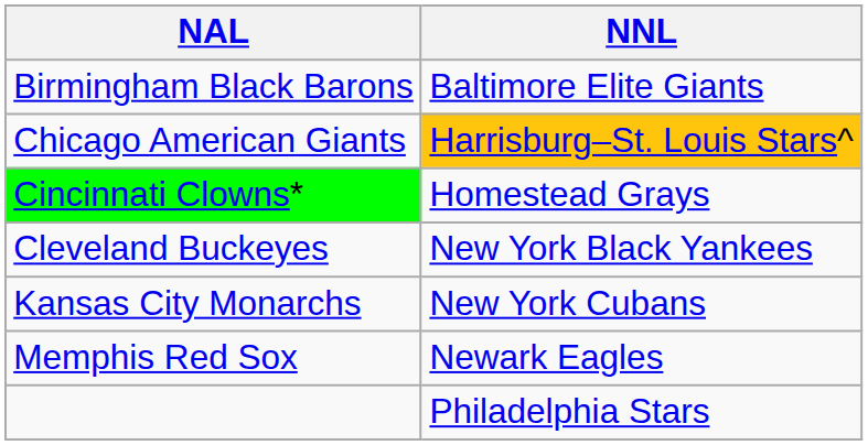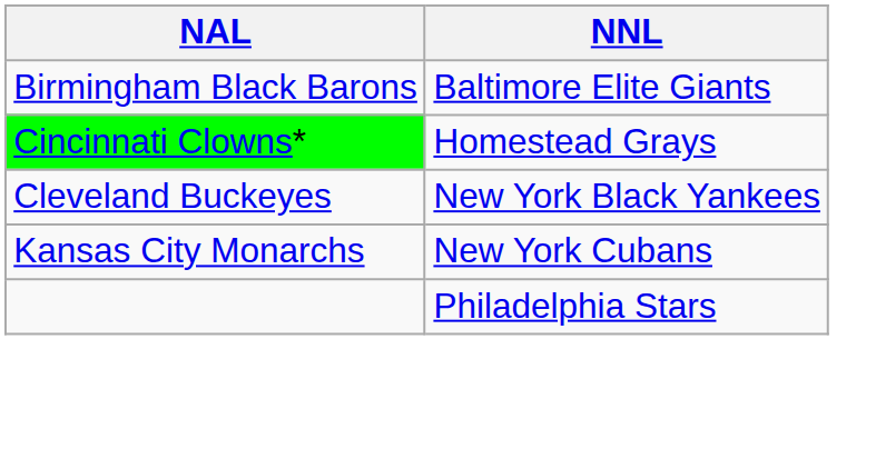- row: Chicago American Giants | Harrisburg–St. Louis Stars^
- row: Memphis Red Sox | Newark Eagles
